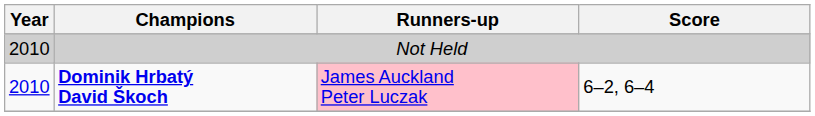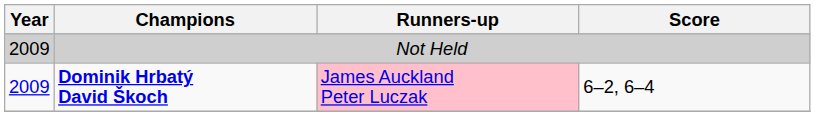Not Held | Year: 2010 -> 2009
Dominik Hrbatý David Škoch | Year: 2010 -> 2009
